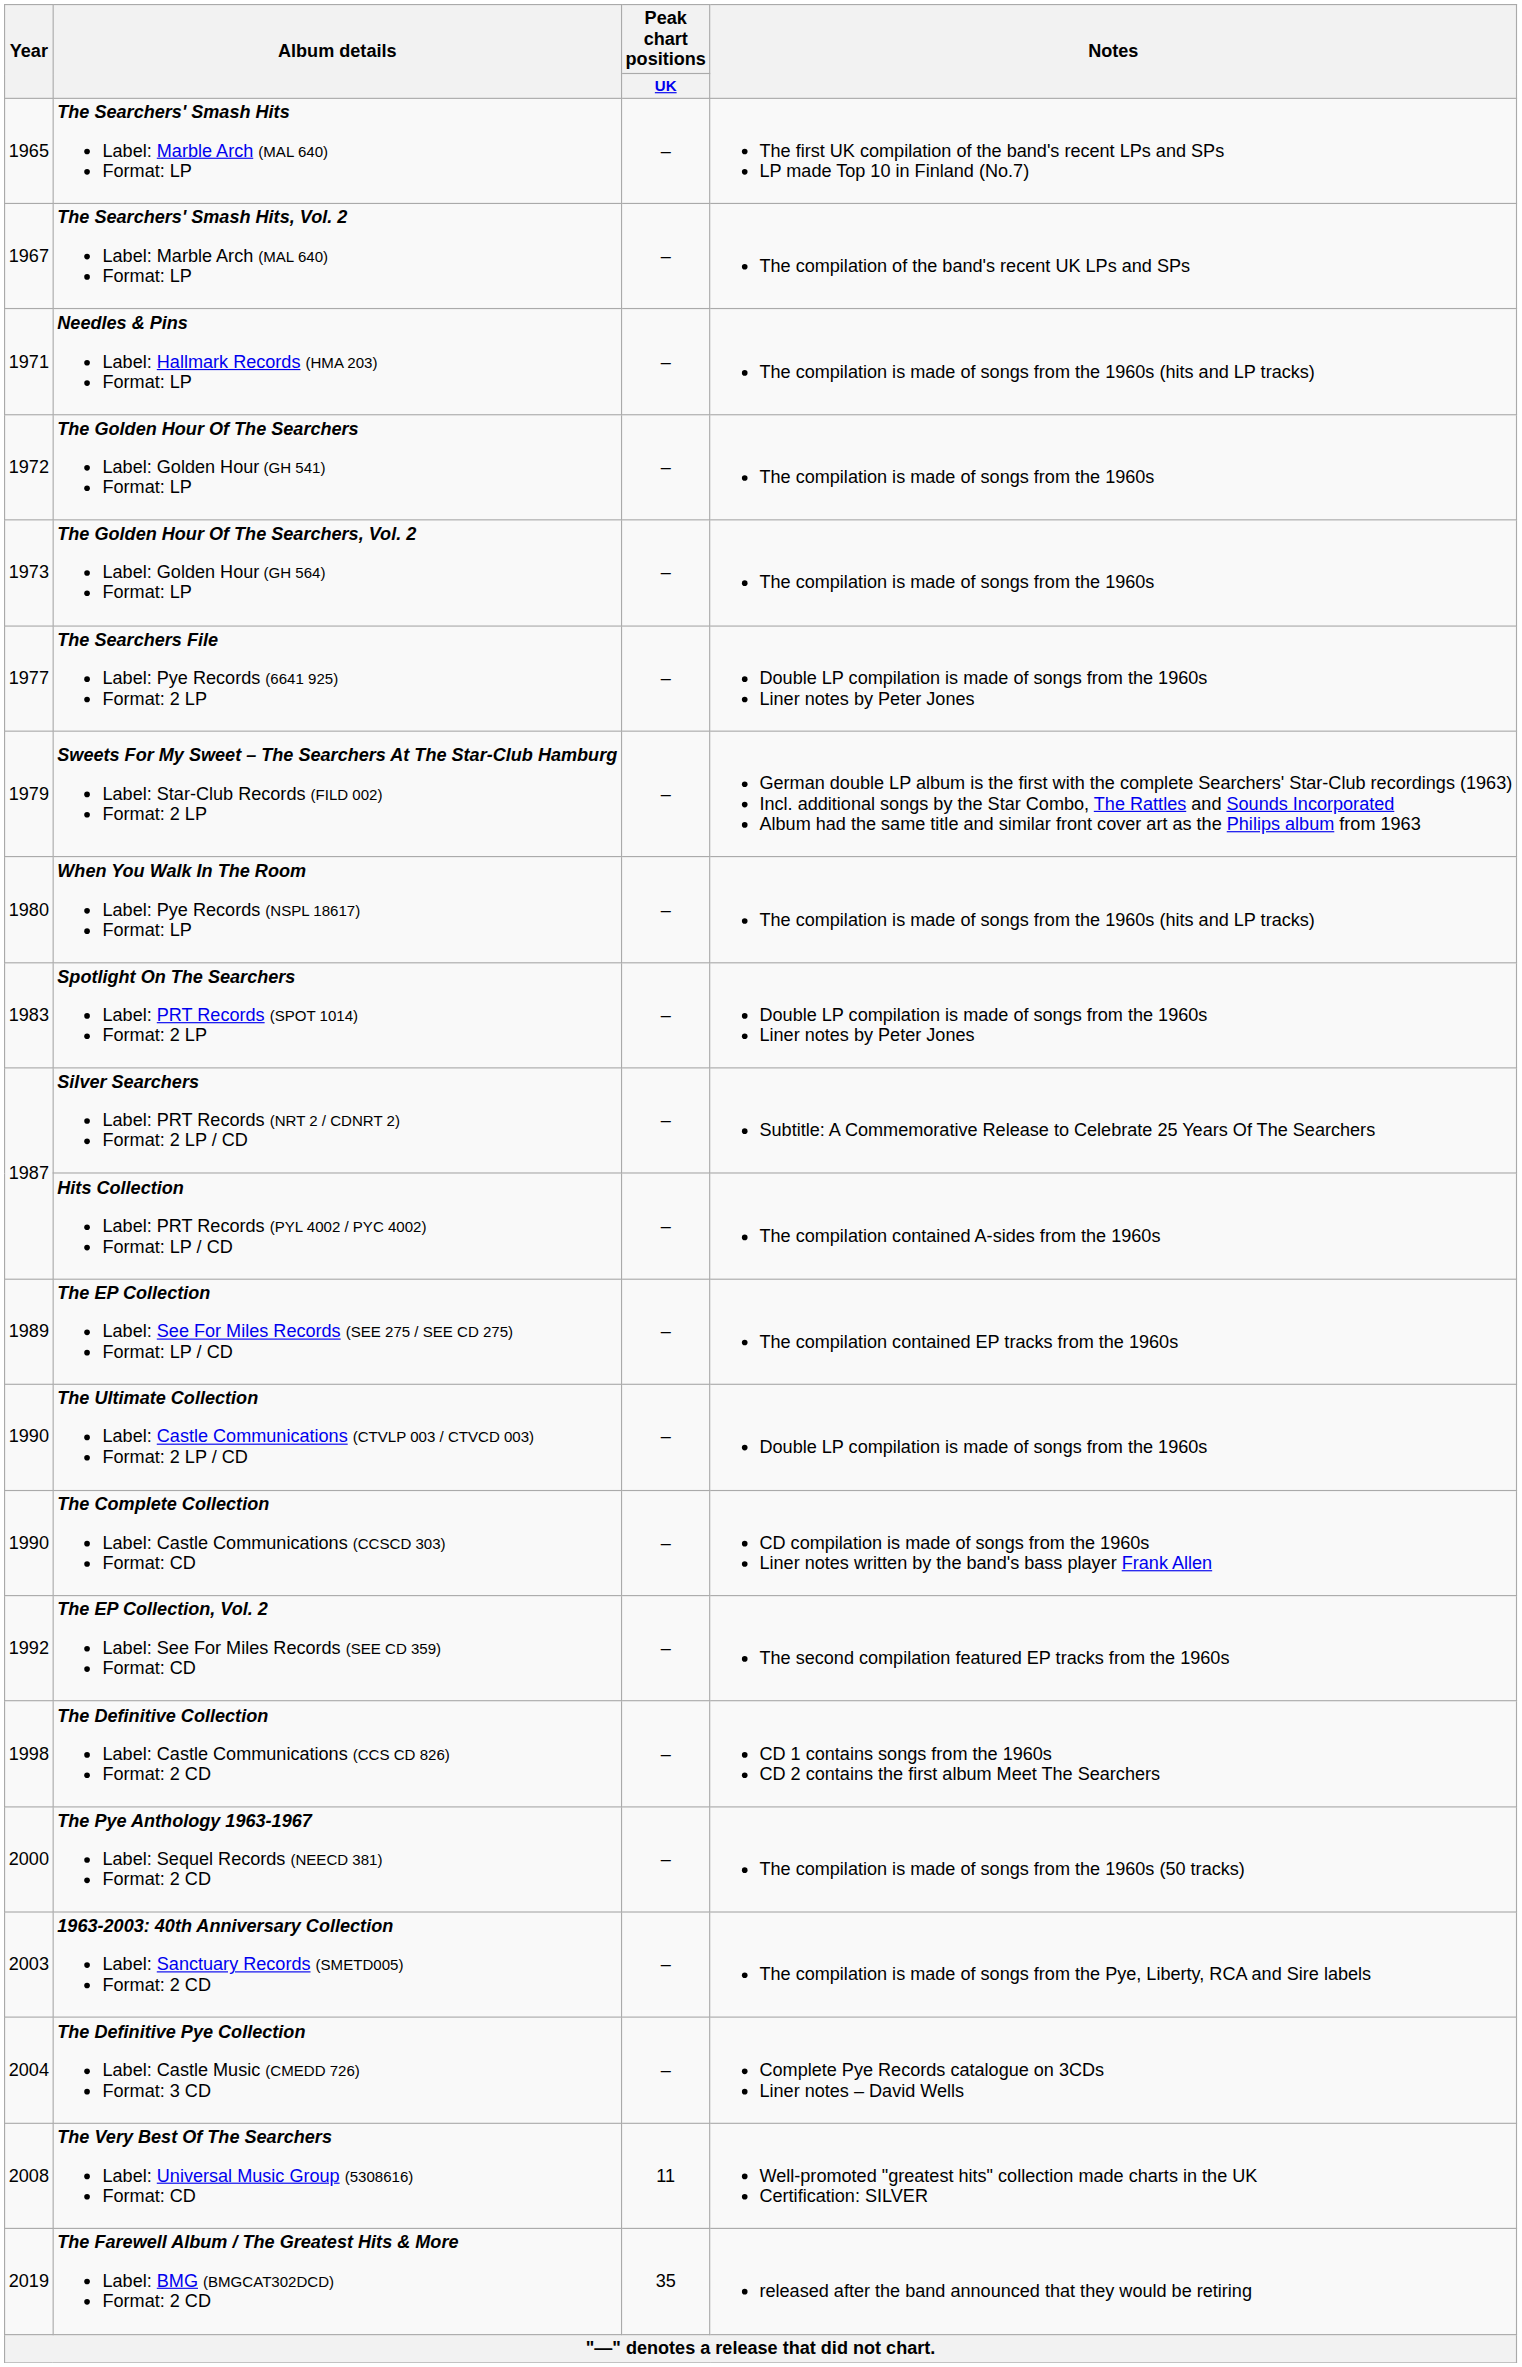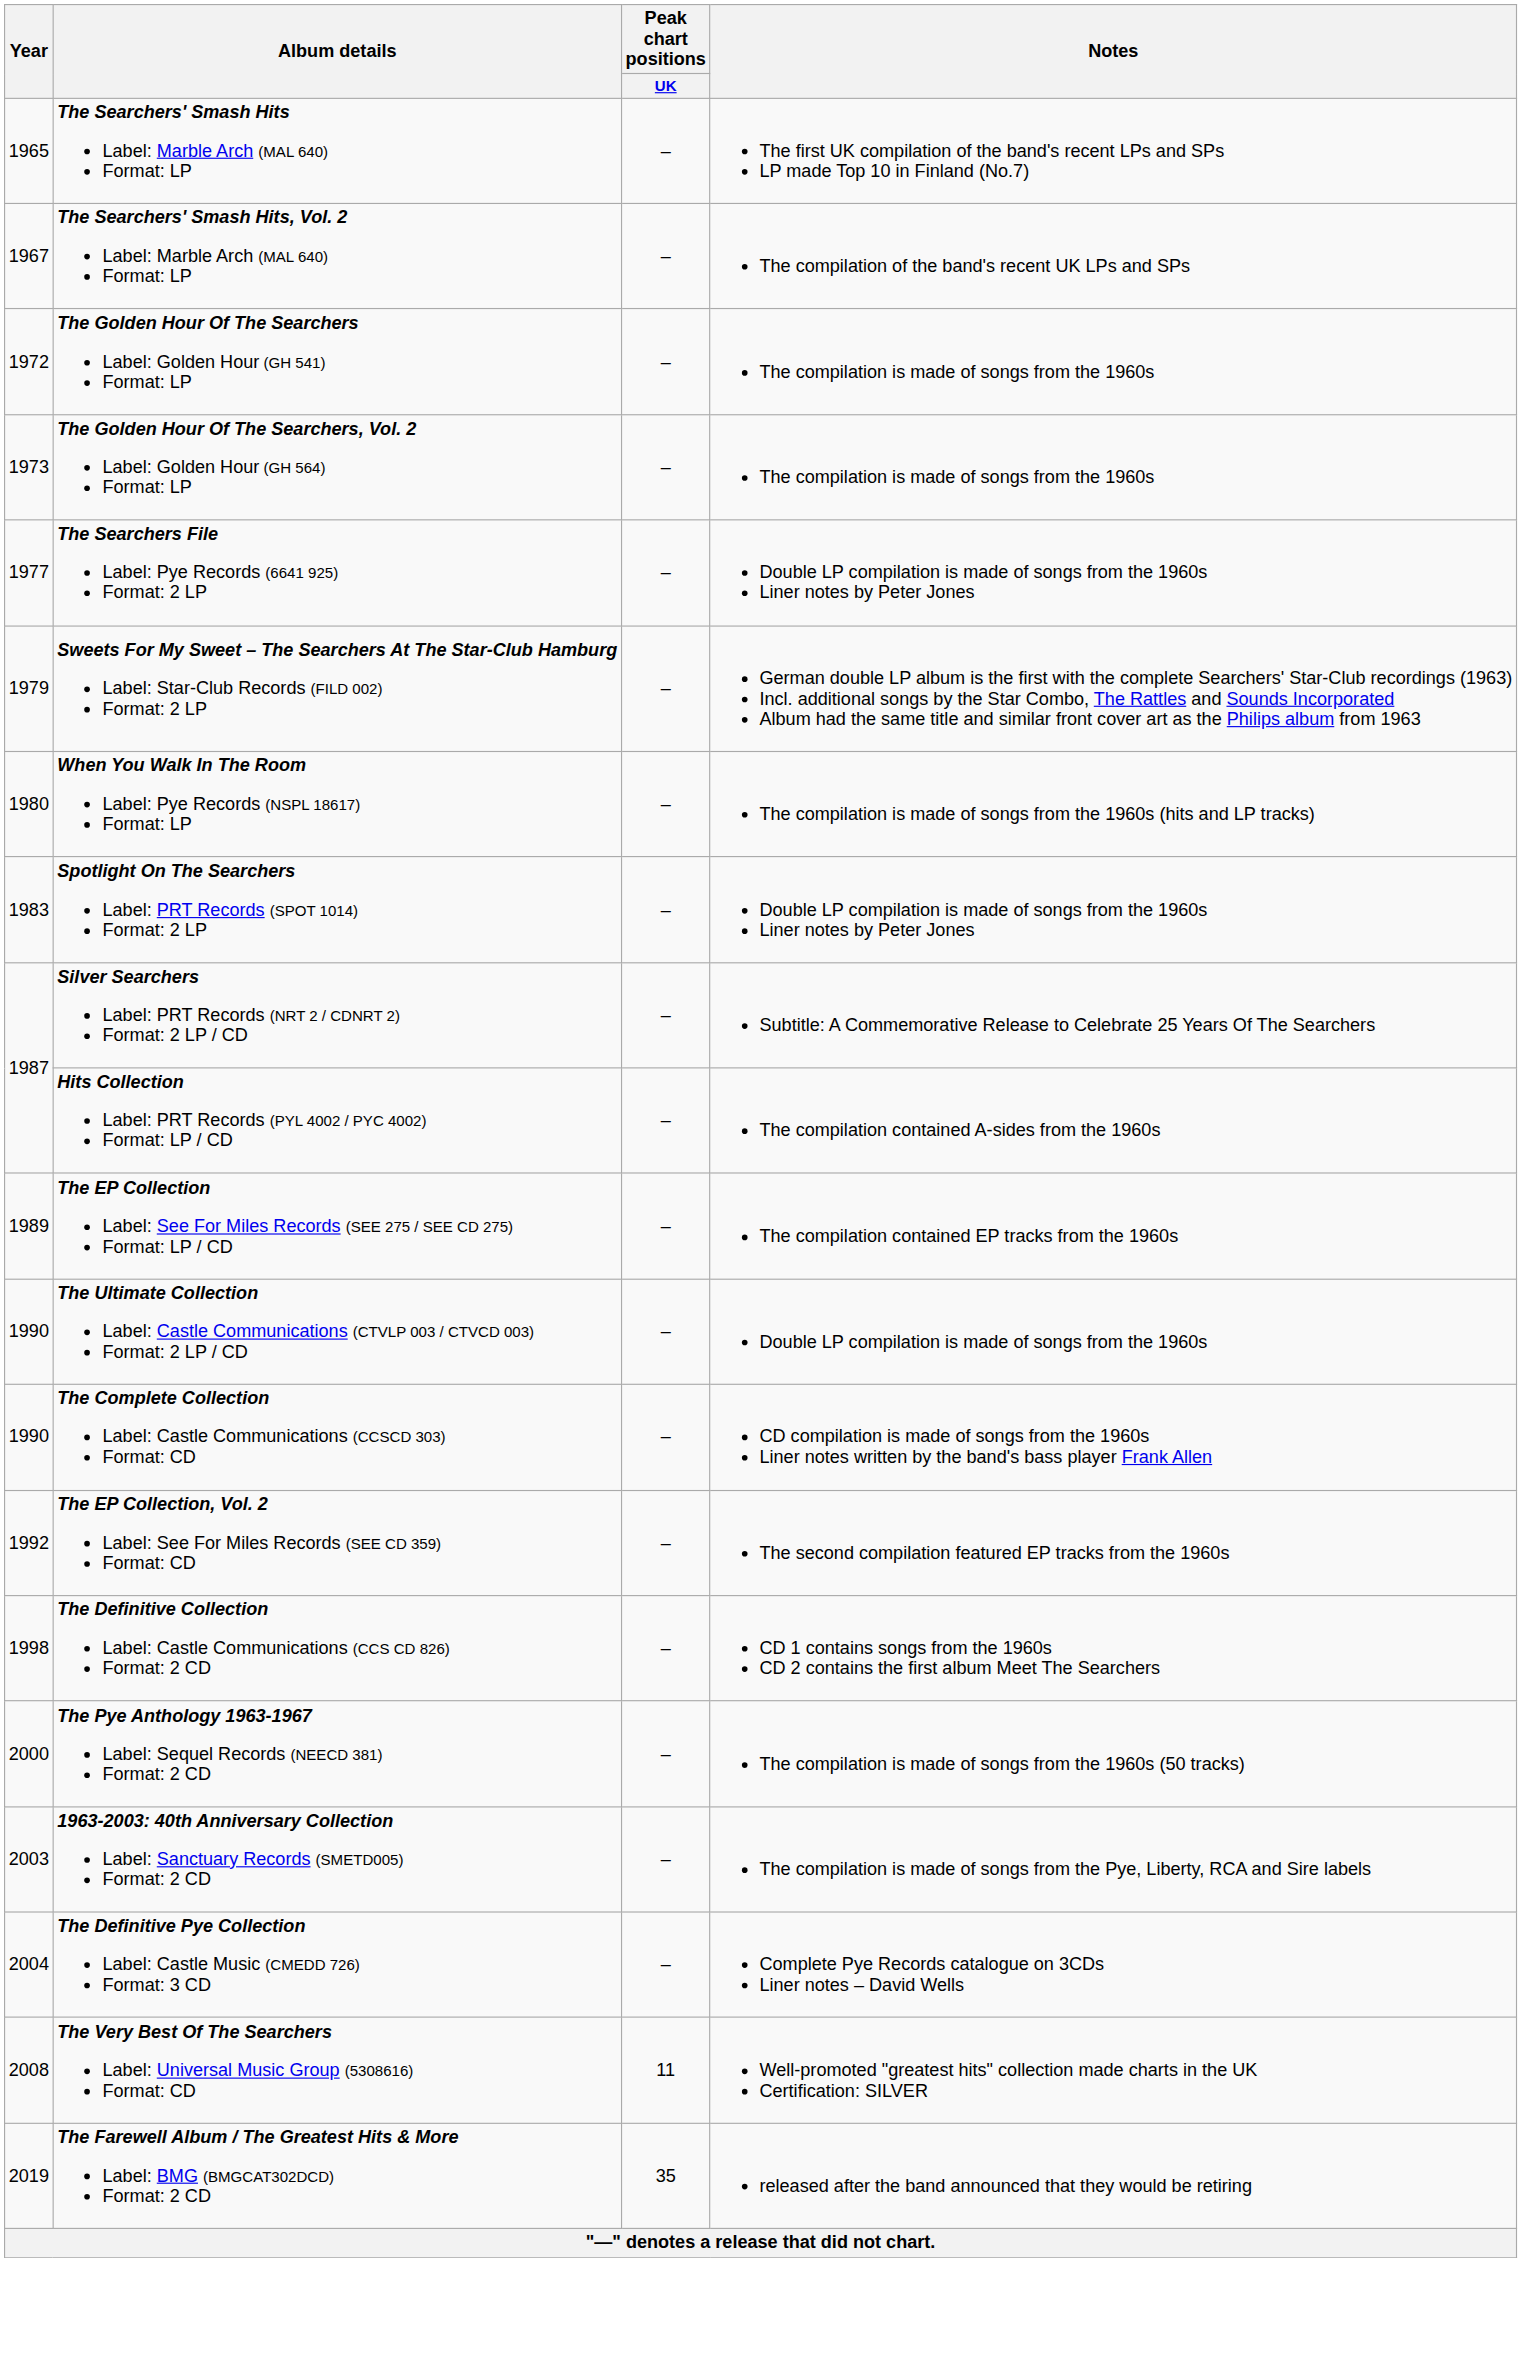- row: 1971 | Needles & Pins Label: Hallmark Records (HMA 203) Format: LP | – | The compilation is made of songs from the 1960s (hits and LP tracks)
